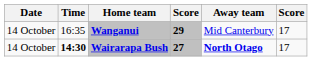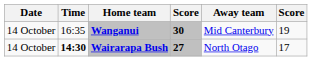Wanganui | column 4: 29 -> 30
Wanganui | column 6: 17 -> 19
Wairarapa Bush | Away team: bold -> normal
